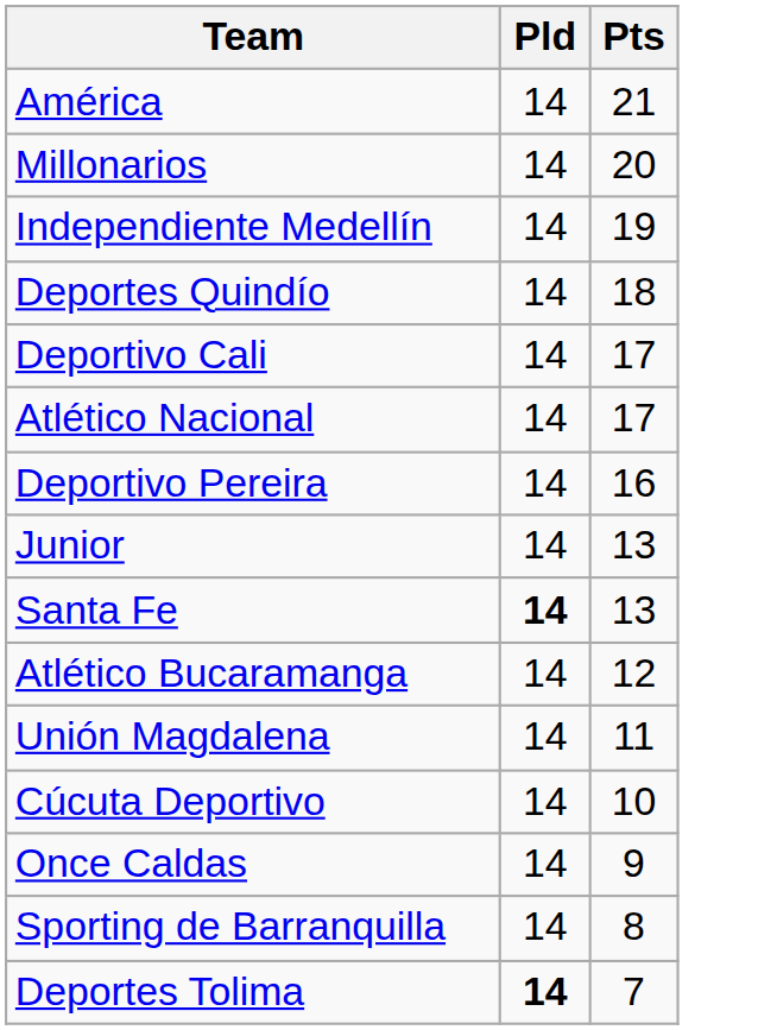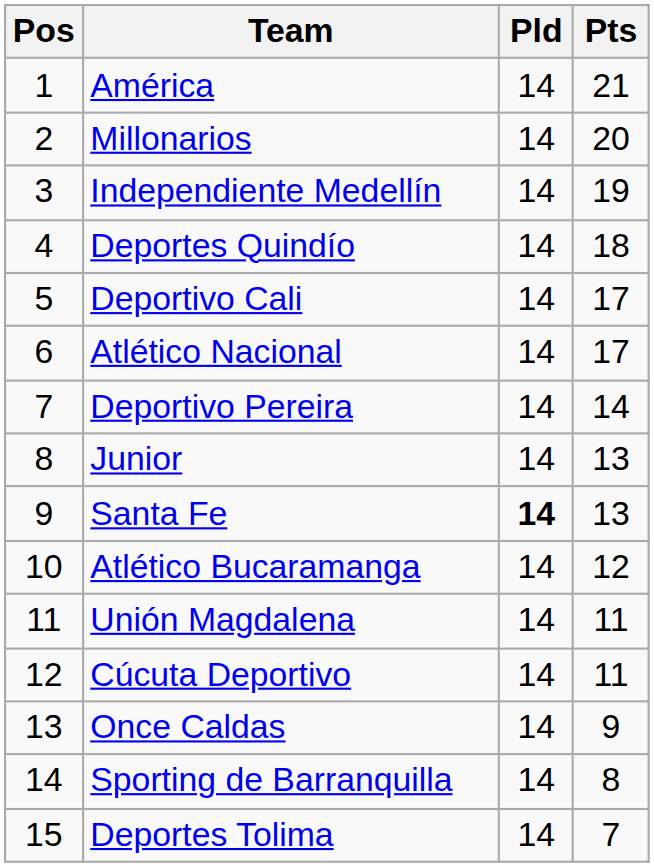+ column: Pos | 1 | 2 | 3 | 4 | 5 | 6 | 7 | 8 | 9 | 10 | 11 | 12 | 13 | 14 | 15
Deportivo Pereira | Pts: 16 -> 14
Cúcuta Deportivo | Pts: 10 -> 11
Deportes Tolima | Pld: bold -> normal
